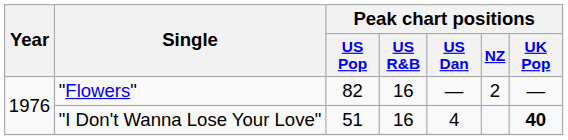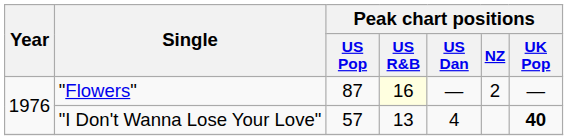"Flowers" | Peak chart positions / US Pop: 82 -> 87
"Flowers" | Peak chart positions / US R&B: no background -> lightyellow background
"I Don't Wanna Lose Your Love" | Peak chart positions / US Pop: 51 -> 57
"I Don't Wanna Lose Your Love" | Peak chart positions / US R&B: 16 -> 13
